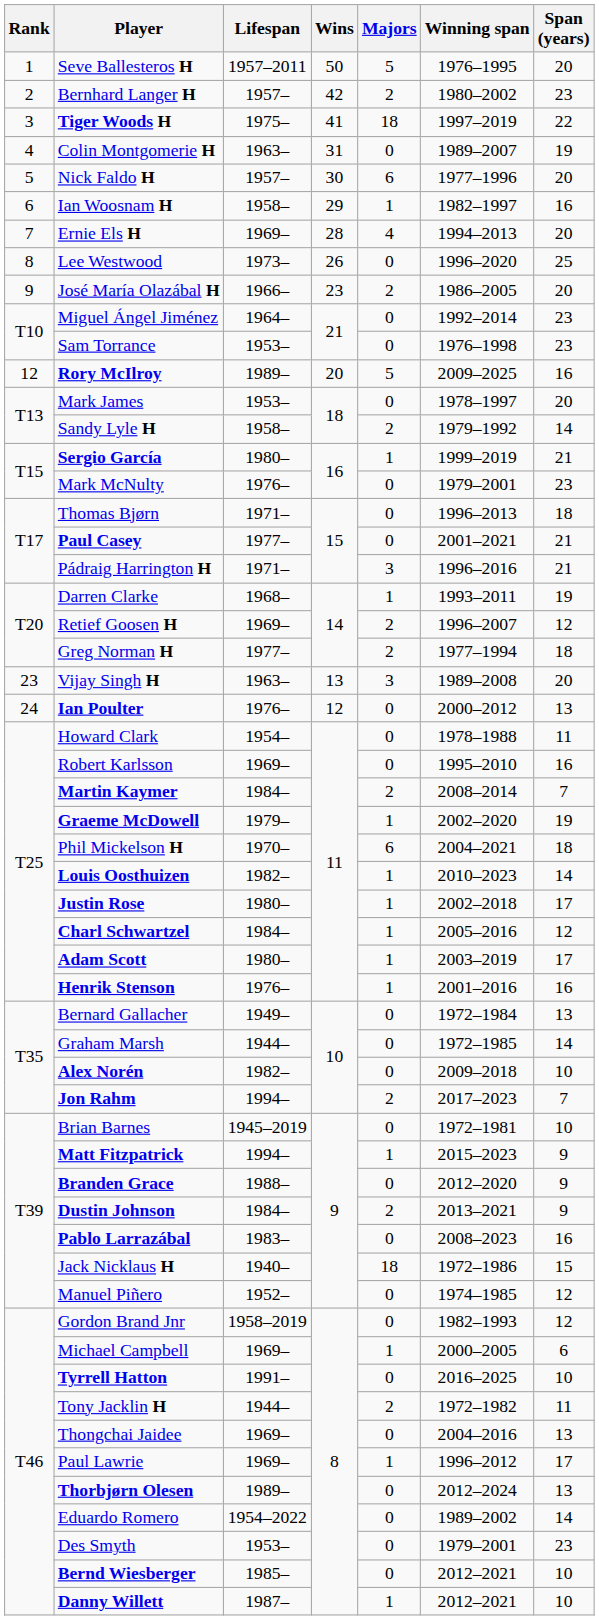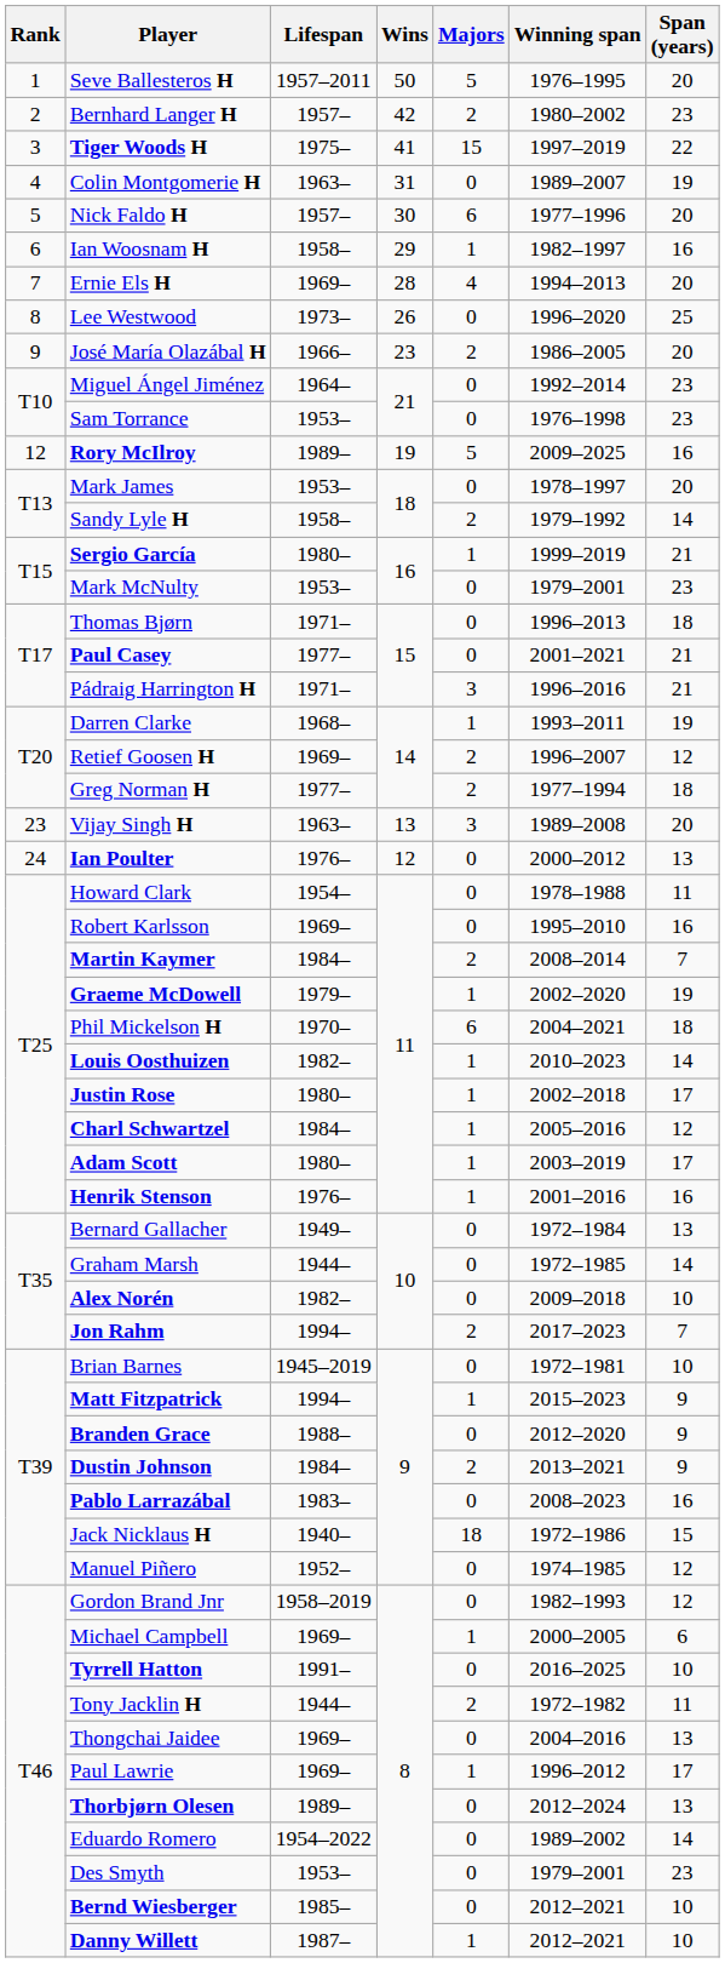Tiger Woods H | Majors: 18 -> 15
Rory McIlroy | Wins: 20 -> 19
Mark McNulty | Lifespan: 1976– -> 1953–
